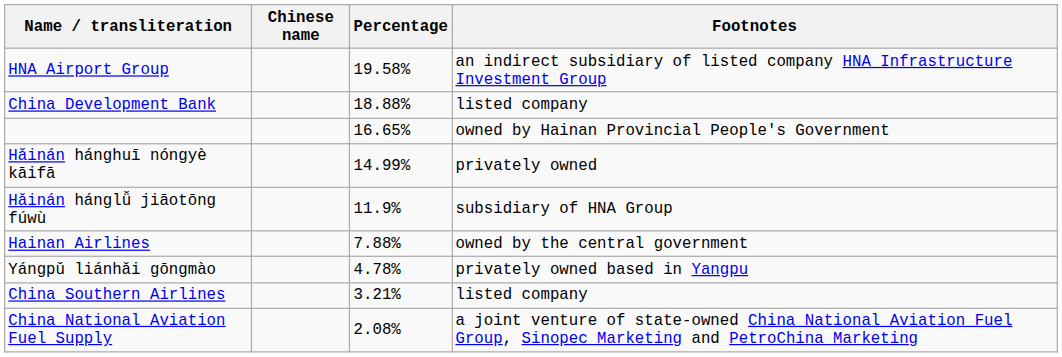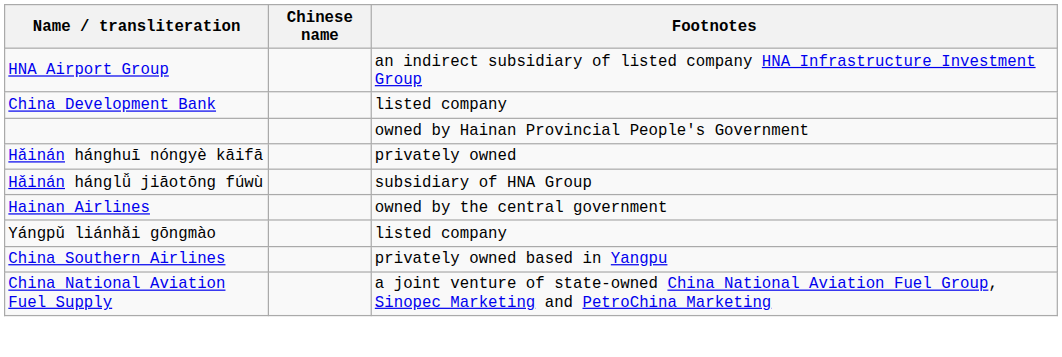- column: Percentage | 19.58% | 18.88% | 16.65% | 14.99% | 11.9% | 7.88% | 4.78% | 3.21% | 2.08%
Yángpǔ liánhǎi gōngmào | Footnotes: privately owned based in Yangpu -> listed company
China Southern Airlines | Footnotes: listed company -> privately owned based in Yangpu
